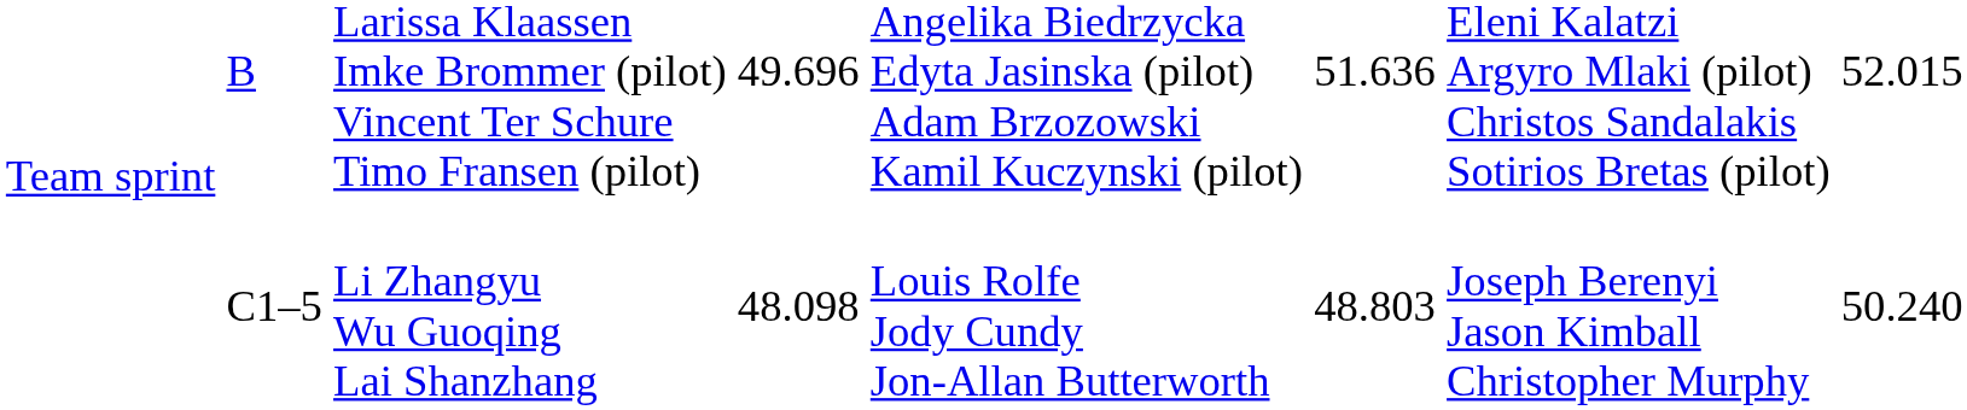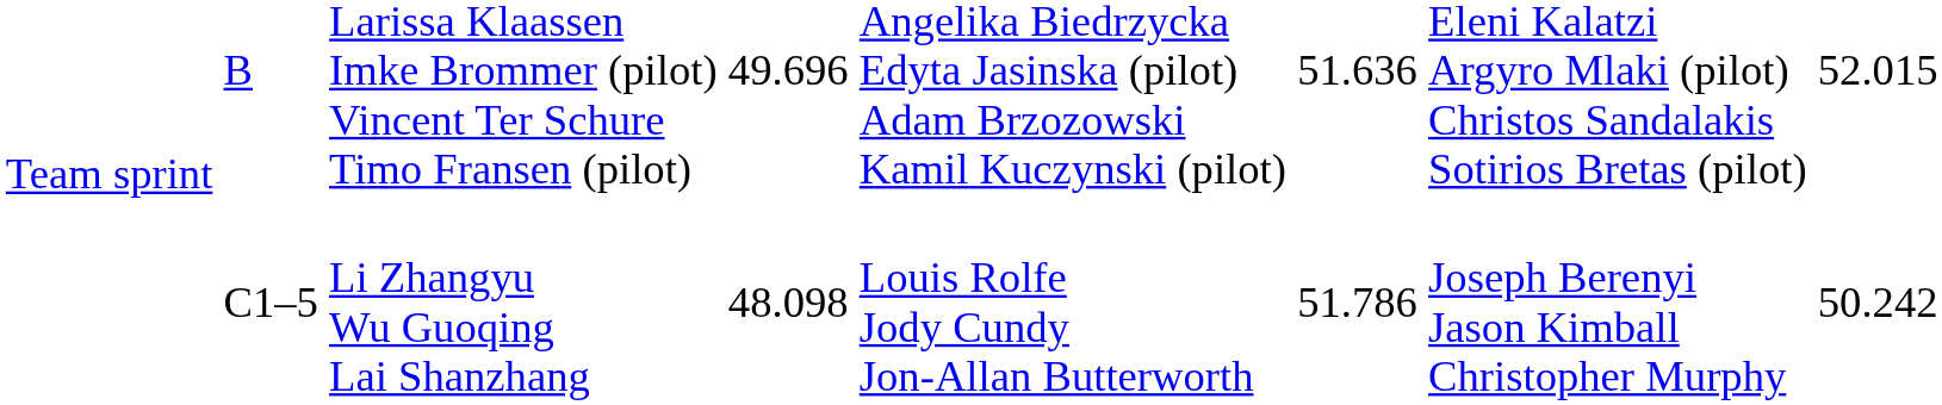Team sprint / Li Zhangyu Wu Guoqing Lai Shanzhang | column 6: 48.803 -> 51.786
Team sprint / Li Zhangyu Wu Guoqing Lai Shanzhang | column 8: 50.240 -> 50.242
